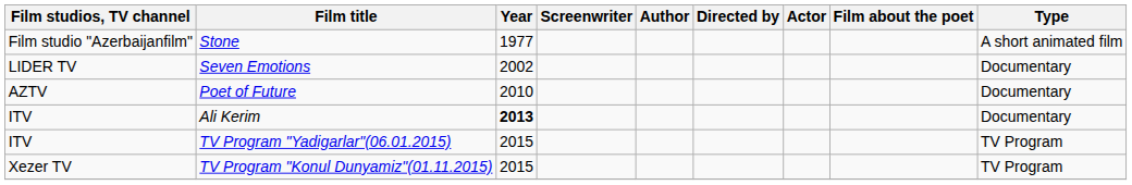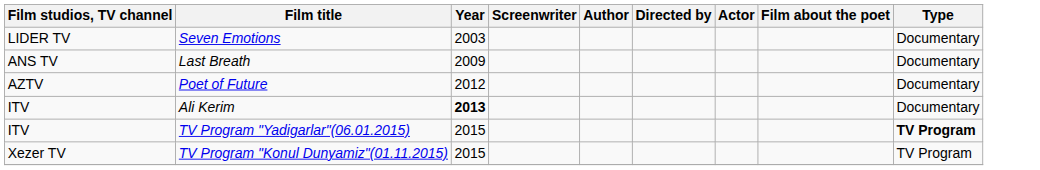- row: Film studio "Azerbaijanfilm" | Stone | 1977 | A short animated film
Seven Emotions | Year: 2002 -> 2003
+ row: ANS TV | Last Breath | 2009 | Documentary
Poet of Future | Year: 2010 -> 2012
TV Program "Yadigarlar"(06.01.2015) | Type: normal -> bold
